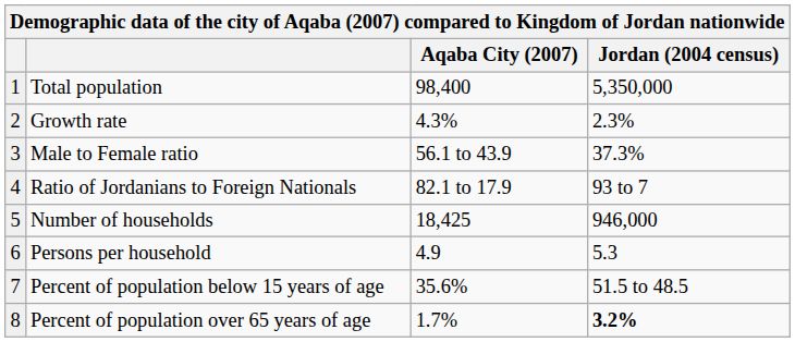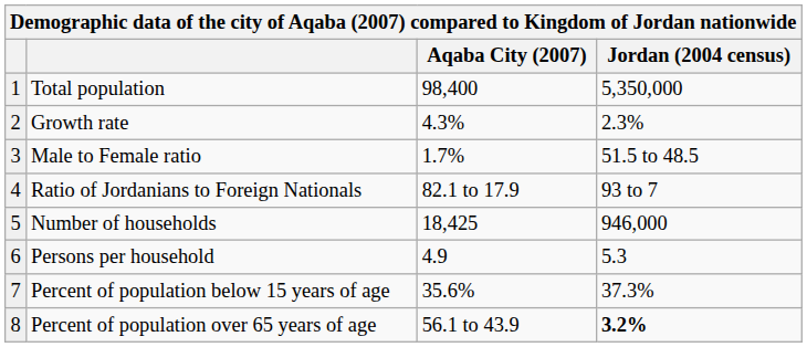Male to Female ratio | Aqaba City (2007): 56.1 to 43.9 -> 1.7%
Male to Female ratio | Jordan (2004 census): 37.3% -> 51.5 to 48.5
Percent of population below 15 years of age | Jordan (2004 census): 51.5 to 48.5 -> 37.3%
Percent of population over 65 years of age | Aqaba City (2007): 1.7% -> 56.1 to 43.9
